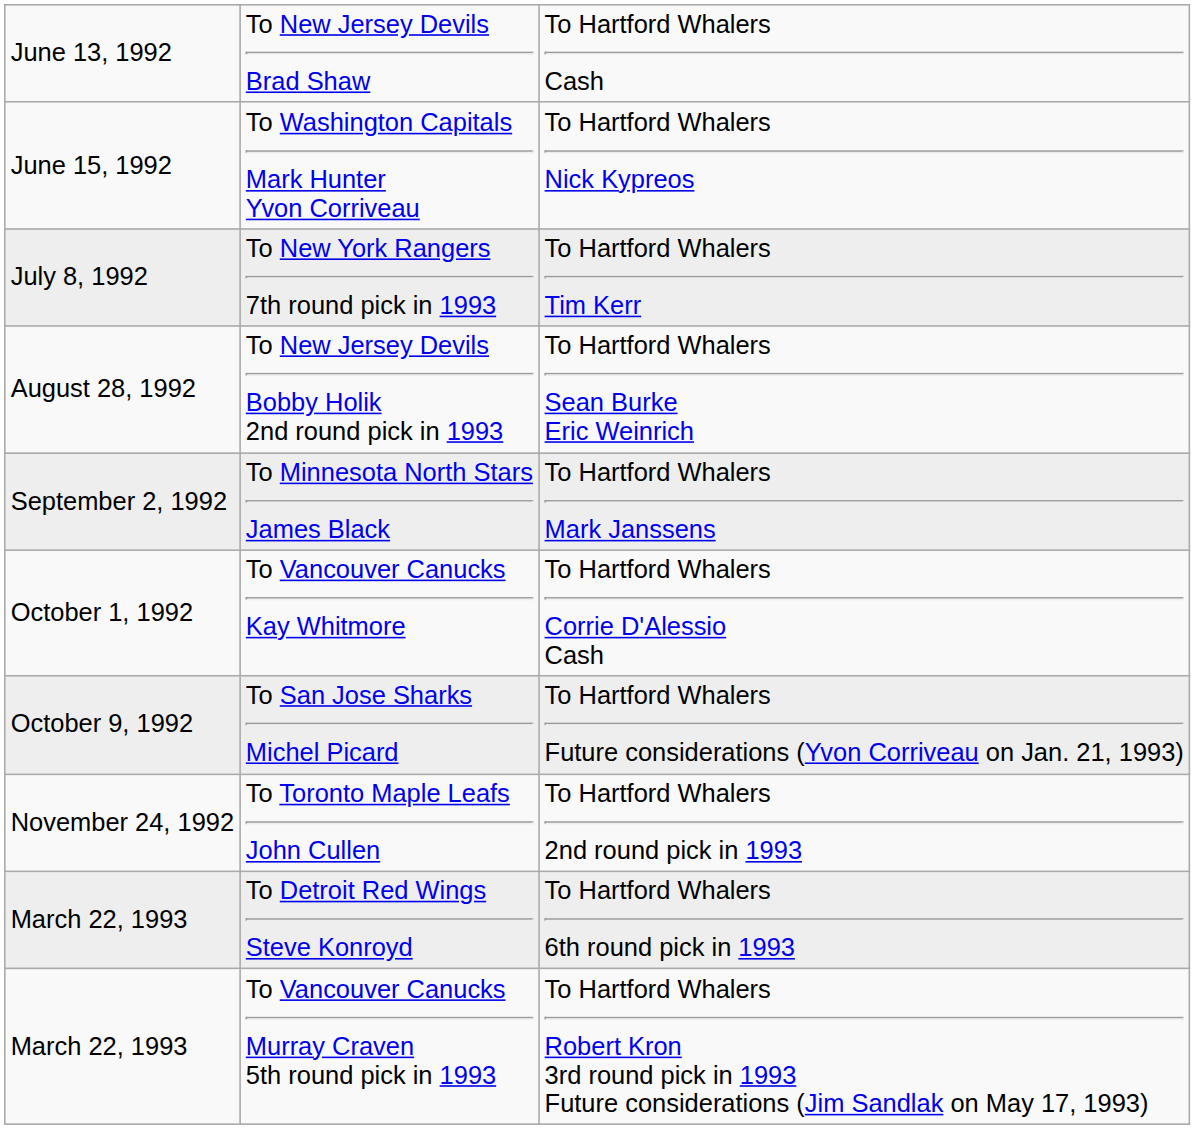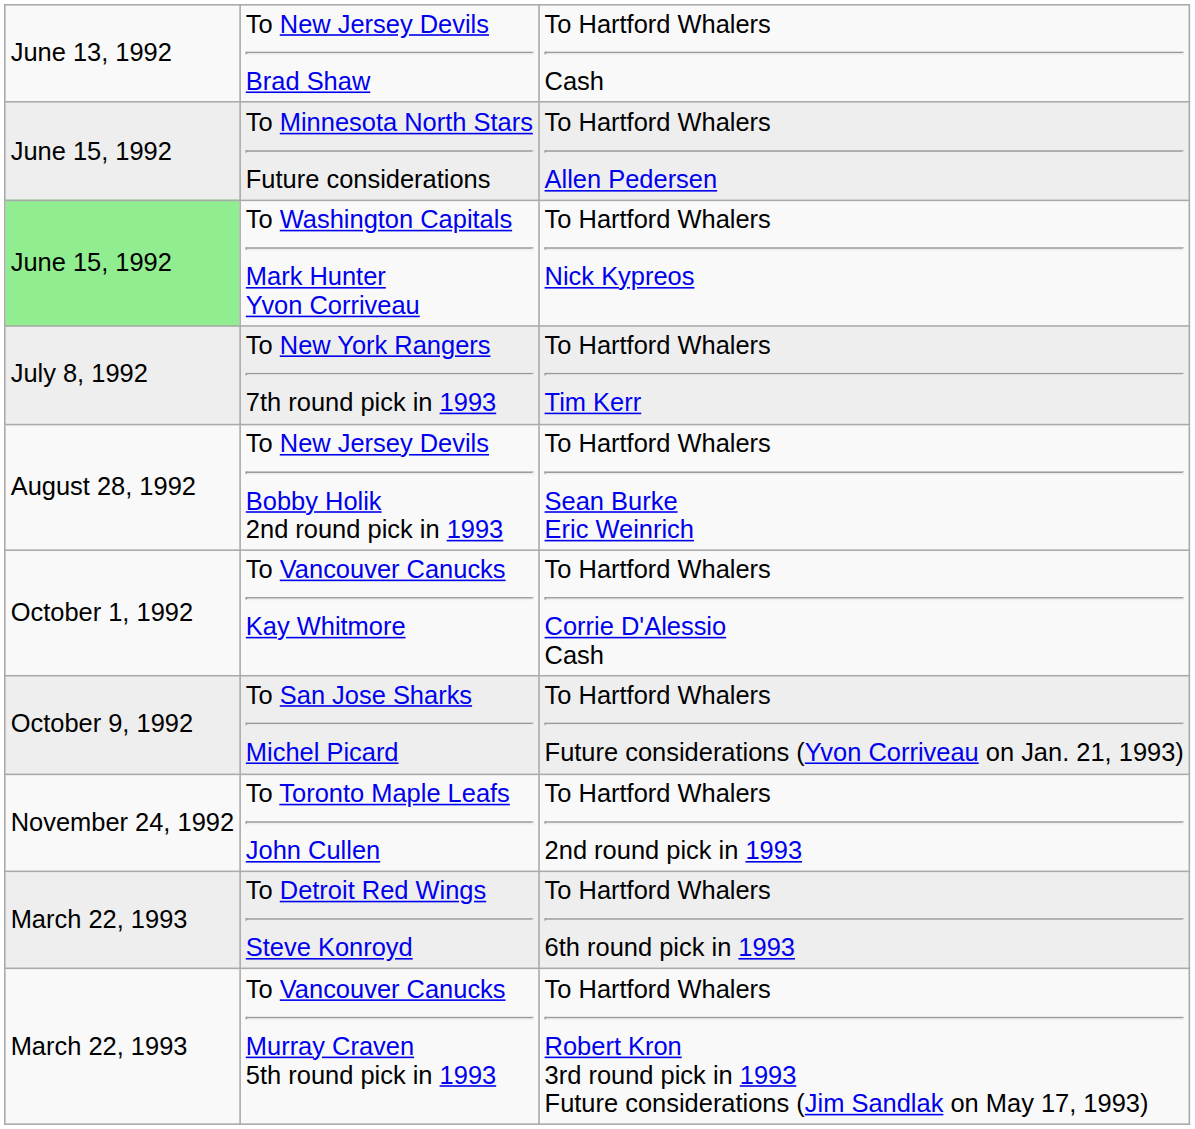+ row: June 15, 1992 | To Minnesota North Stars Future considerations | To Hartford Whalers Allen Pedersen
To Washington Capitals Mark Hunter Yvon Corriveau | column 1: no background -> lightgreen background
- row: September 2, 1992 | To Minnesota North Stars James Black | To Hartford Whalers Mark Janssens
